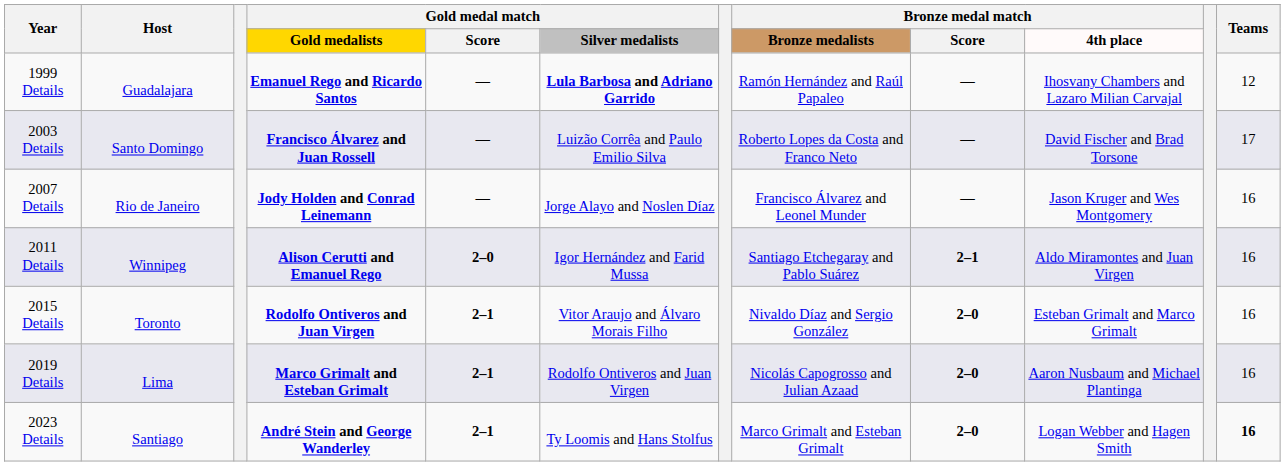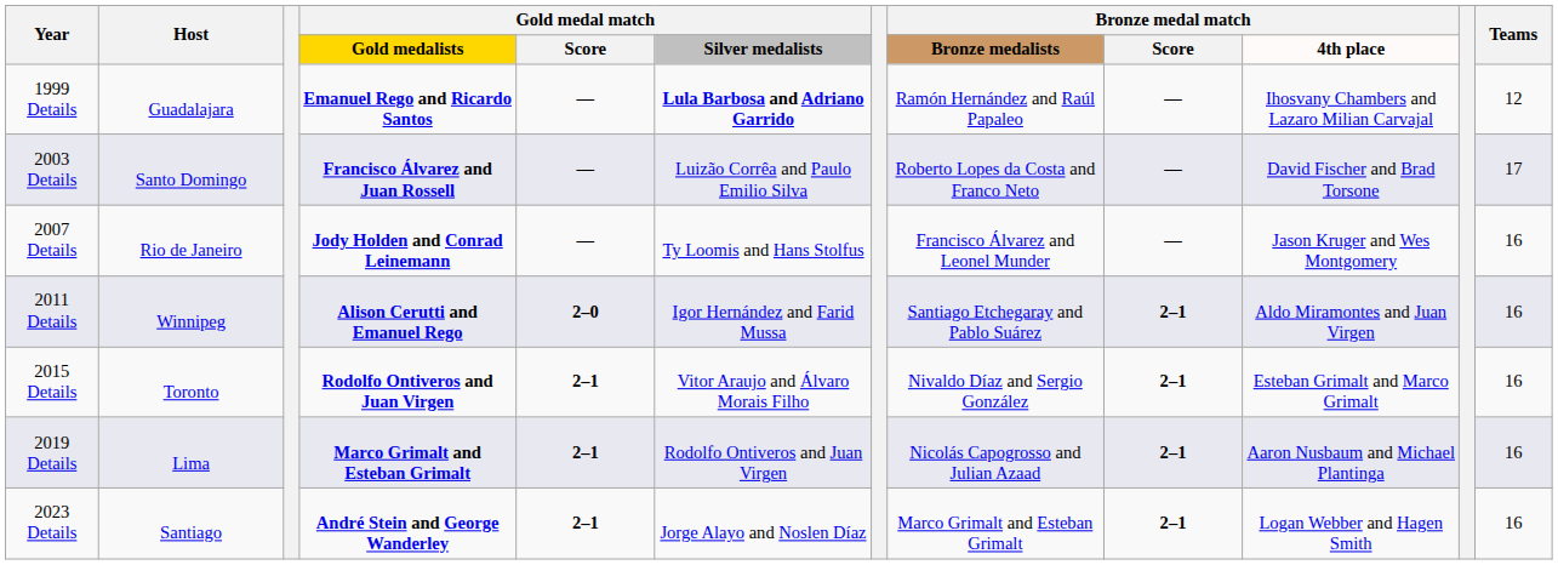2007 Details | Gold medal match / Silver medalists: Jorge Alayo and Noslen Díaz -> Ty Loomis and Hans Stolfus
2015 Details | Bronze medal match / Score: 2–0 -> 2–1
2019 Details | Bronze medal match / Score: 2–0 -> 2–1
2023 Details | Gold medal match / Silver medalists: Ty Loomis and Hans Stolfus -> Jorge Alayo and Noslen Díaz
2023 Details | Bronze medal match / Score: 2–0 -> 2–1
2023 Details | Teams: bold -> normal
